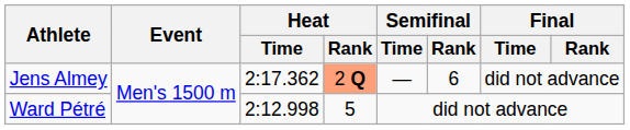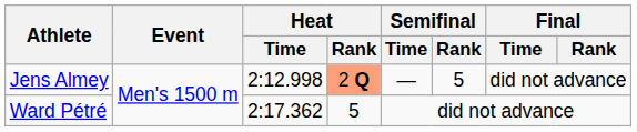Jens Almey | Heat / Time: 2:17.362 -> 2:12.998
Jens Almey | Semifinal / Rank: 6 -> 5
Ward Pétré | Heat / Time: 2:12.998 -> 2:17.362
